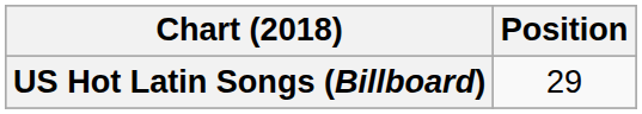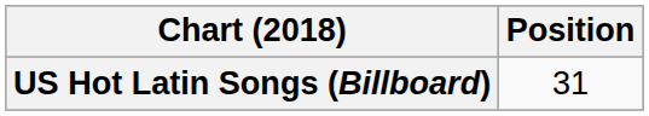US Hot Latin Songs (Billboard) | Position: 29 -> 31
